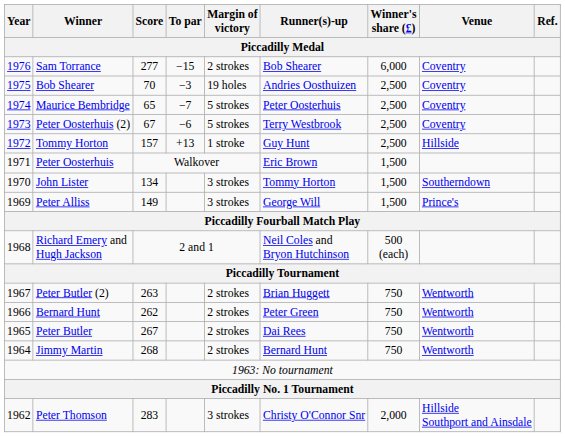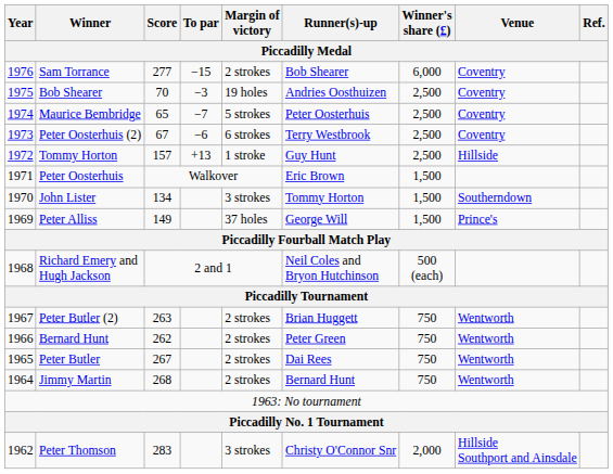Peter Oosterhuis (2) | Margin of victory: 5 strokes -> 6 strokes
Peter Alliss | Margin of victory: 3 strokes -> 37 holes
